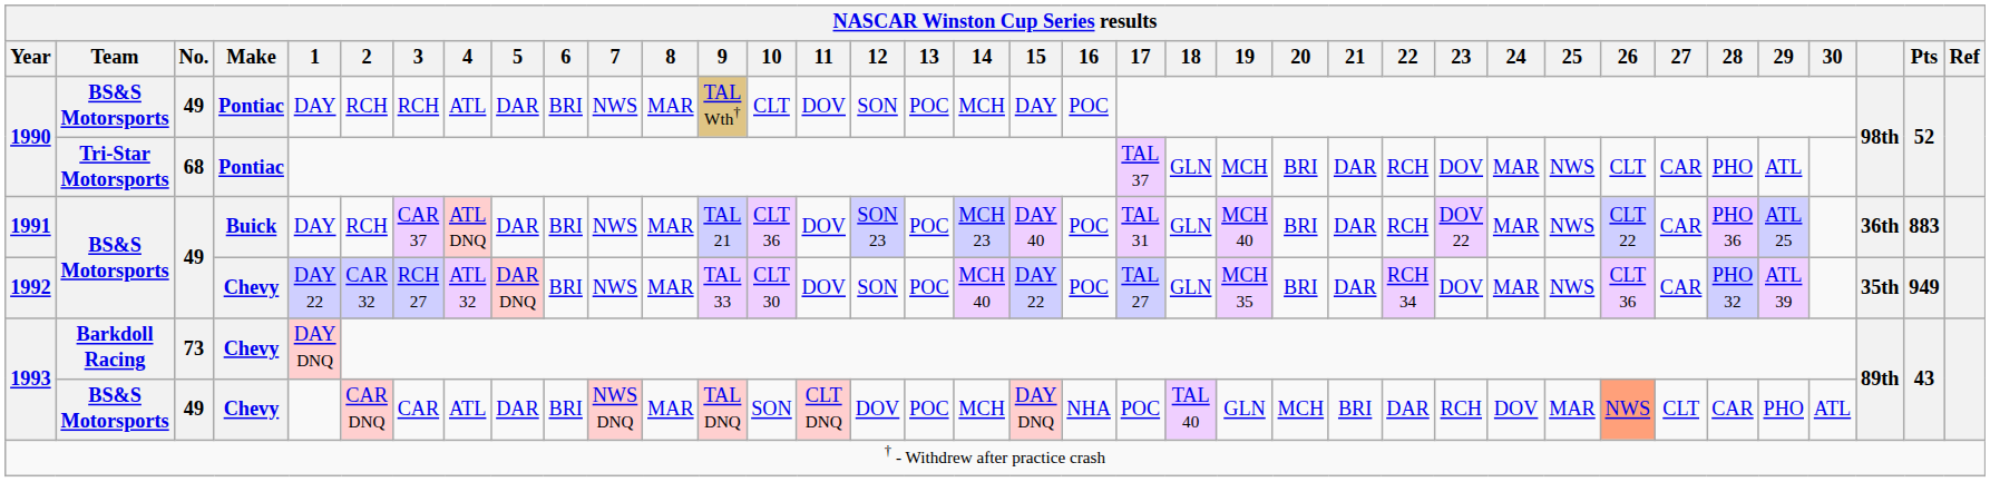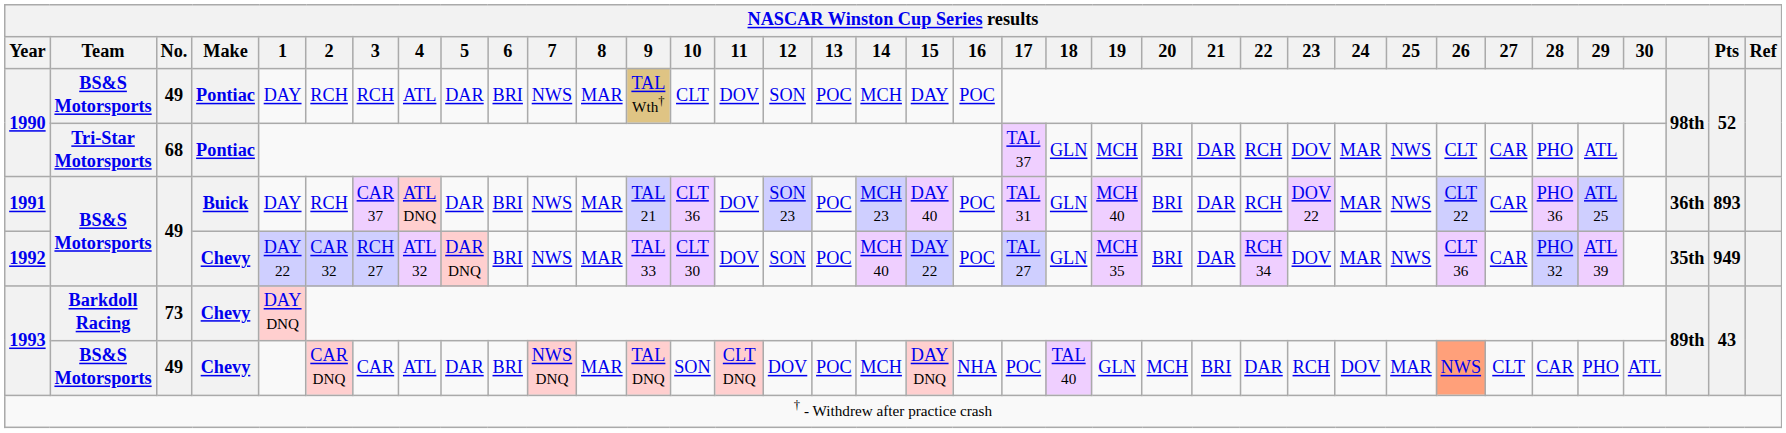1991 | Pts: 883 -> 893
